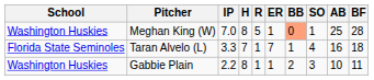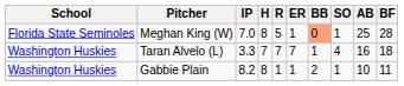Meghan King (W) | School: Washington Huskies -> Florida State Seminoles
Taran Alvelo (L) | School: Florida State Seminoles -> Washington Huskies
Taran Alvelo (L) | R: 1 -> 7
Gabbie Plain | IP: 2.2 -> 8.2
Gabbie Plain | SO: 3 -> 1
